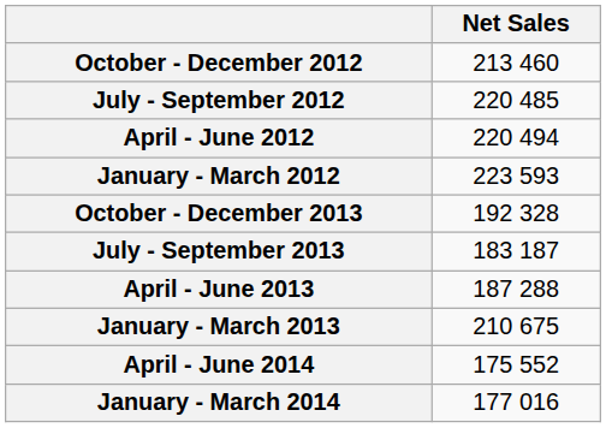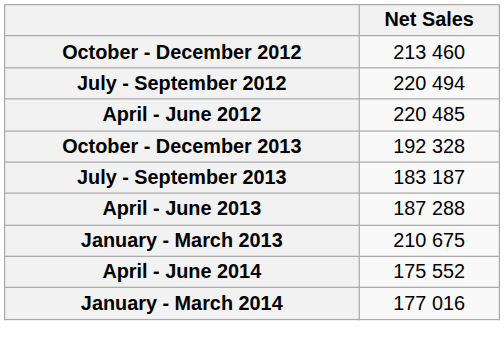July - September 2012 | Net Sales: 220 485 -> 220 494
April - June 2012 | Net Sales: 220 494 -> 220 485
- row: January - March 2012 | 223 593
